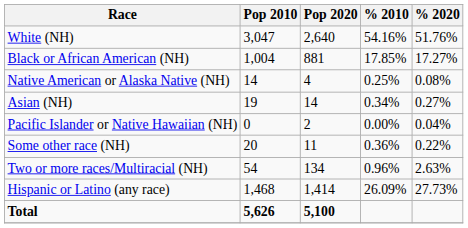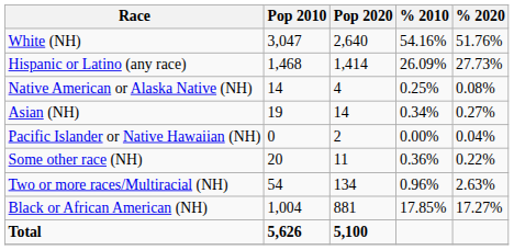rows swapped: Black or African American (NH) <-> Hispanic or Latino (any race)
